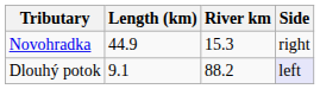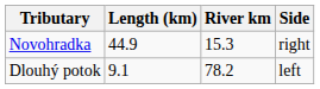Dlouhý potok | River km: 88.2 -> 78.2
Dlouhý potok | Side: lavender background -> no background
